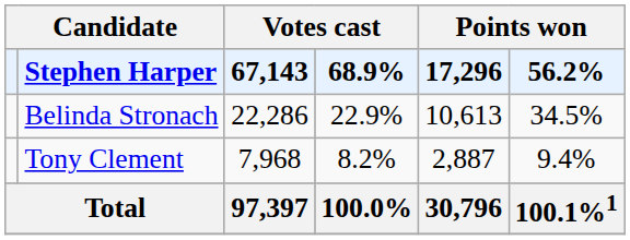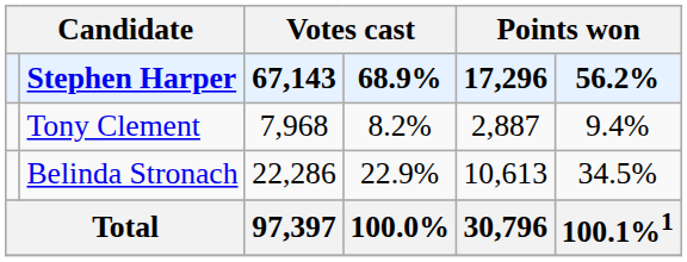rows swapped: Belinda Stronach <-> Tony Clement
